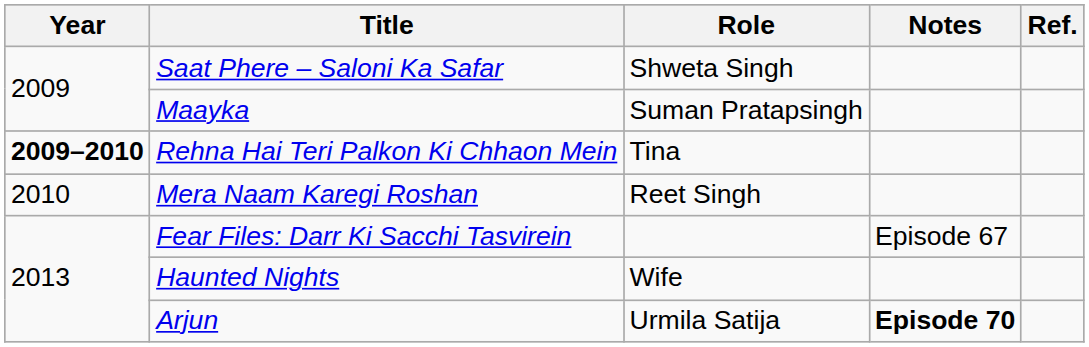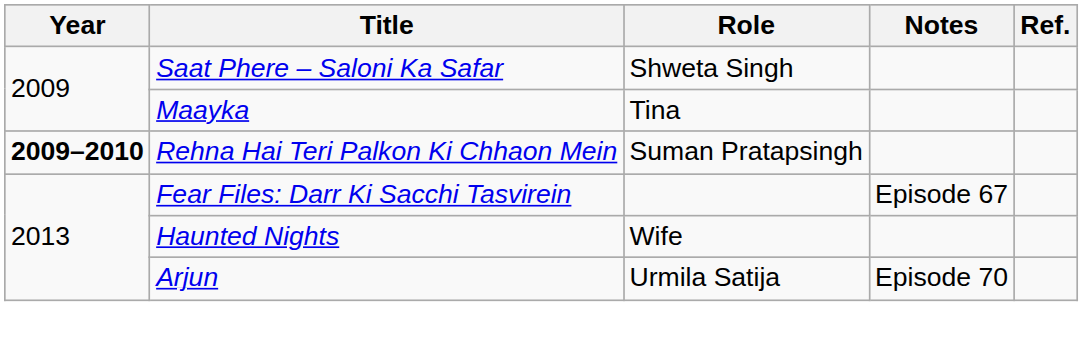Maayka | Role: Suman Pratapsingh -> Tina
Rehna Hai Teri Palkon Ki Chhaon Mein | Role: Tina -> Suman Pratapsingh
- row: 2010 | Mera Naam Karegi Roshan | Reet Singh
Arjun | Notes: bold -> normal
